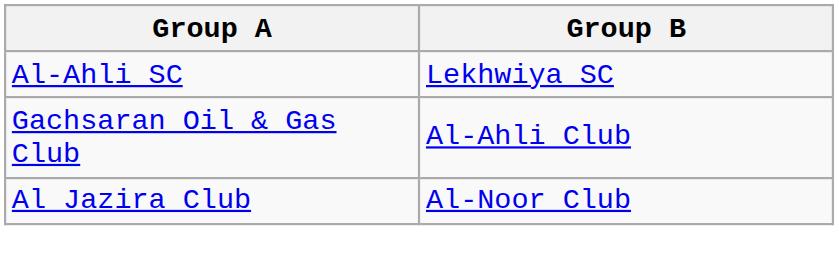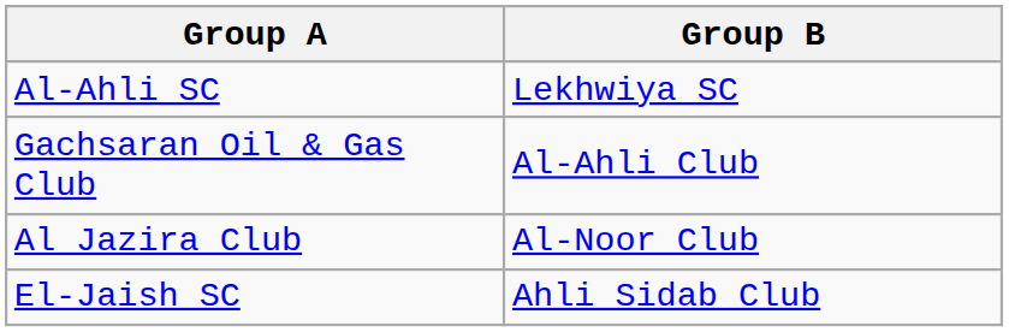+ row: El-Jaish SC | Ahli Sidab Club
